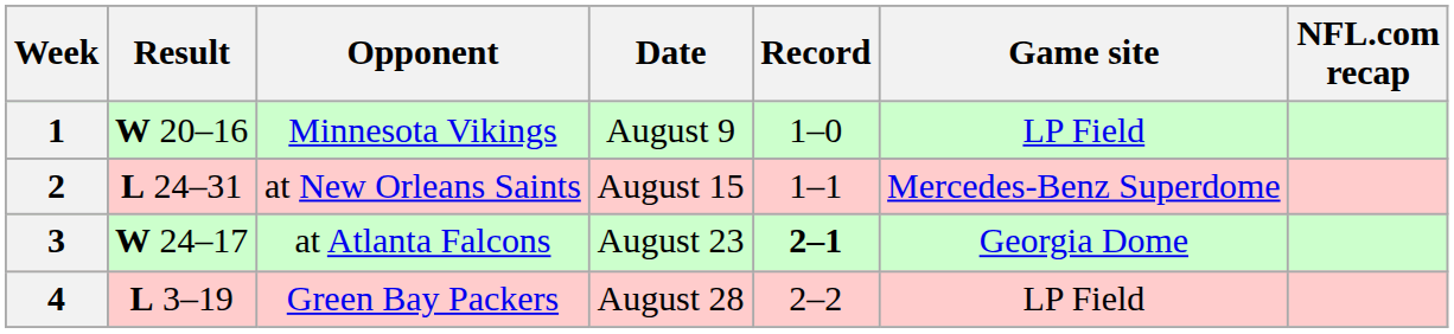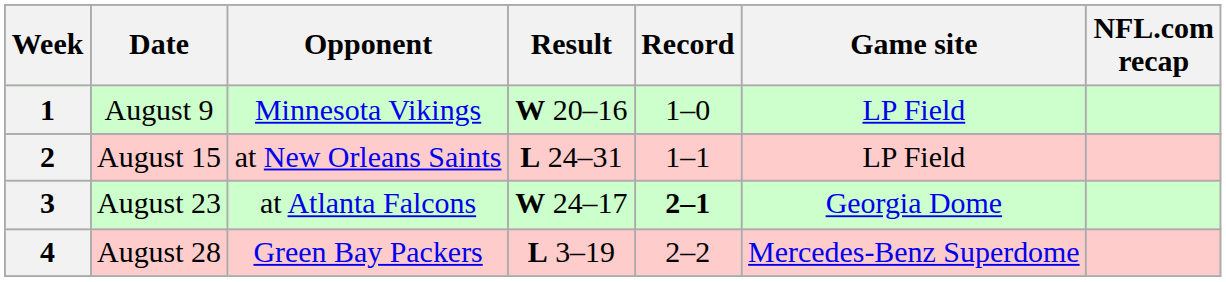columns swapped: Date <-> Result
2 | Game site: Mercedes-Benz Superdome -> LP Field
4 | Game site: LP Field -> Mercedes-Benz Superdome
